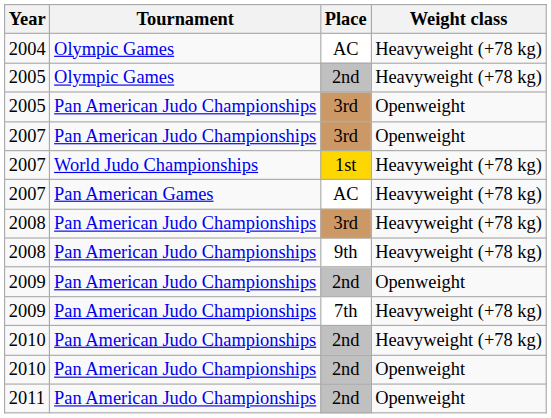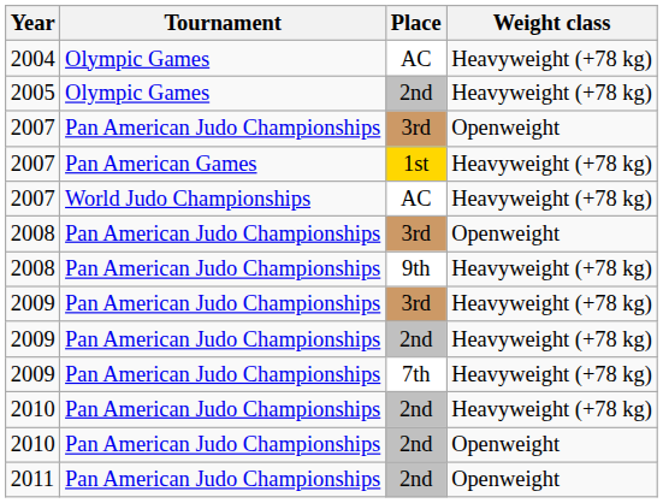- row: 2005 | Pan American Judo Championships | 3rd | Openweight
2007 / 1st | Tournament: World Judo Championships -> Pan American Games
2007 / AC | Tournament: Pan American Games -> World Judo Championships
2008 / 3rd | Weight class: Heavyweight (+78 kg) -> Openweight
+ row: 2009 | Pan American Judo Championships | 3rd | Heavyweight (+78 kg)
2009 / 2nd | Weight class: Openweight -> Heavyweight (+78 kg)
